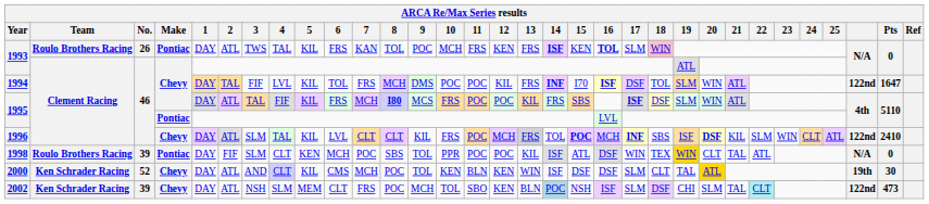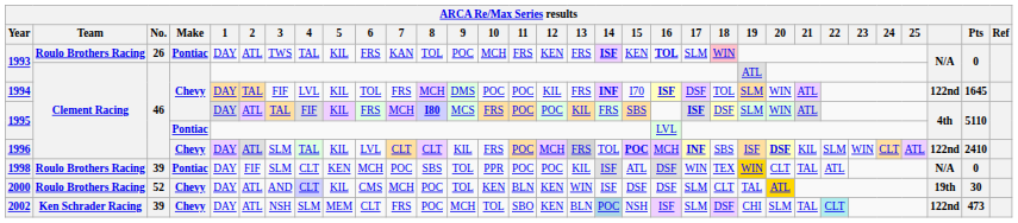1994 | Pts: 1647 -> 1645
2000 | Team: Ken Schrader Racing -> Roulo Brothers Racing
